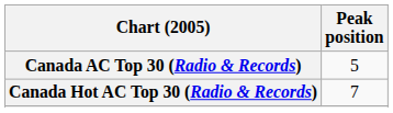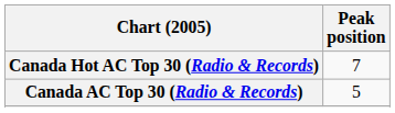rows swapped: Canada AC Top 30 (Radio & Records) <-> Canada Hot AC Top 30 (Radio & Records)
